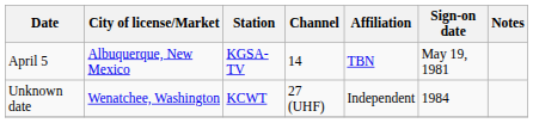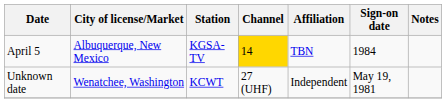April 5 | Channel: no background -> gold background
April 5 | Sign-on date: May 19, 1981 -> 1984
Unknown date | Sign-on date: 1984 -> May 19, 1981
